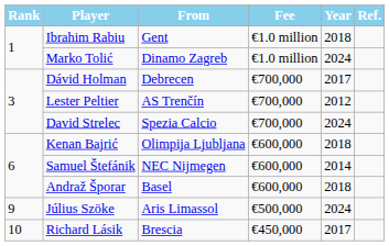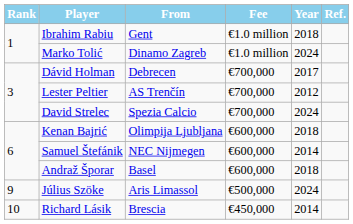Richard Lásik | Year: 2017 -> 2014
